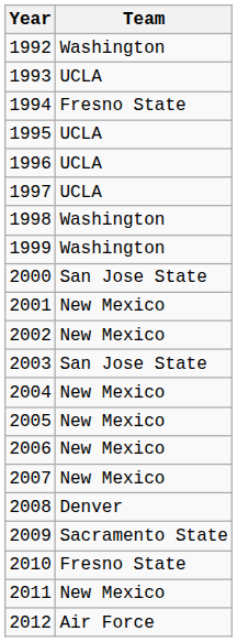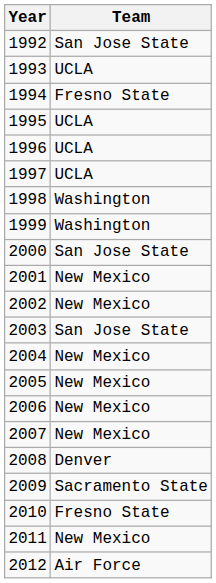1992 | Team: Washington -> San Jose State
